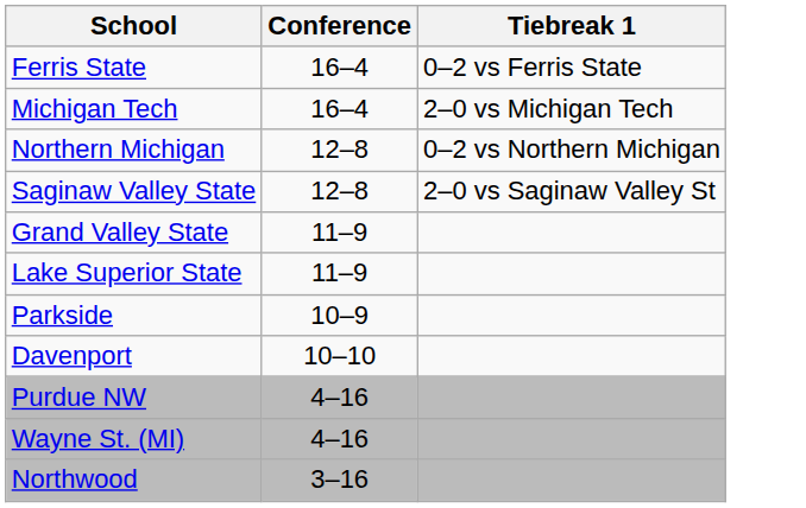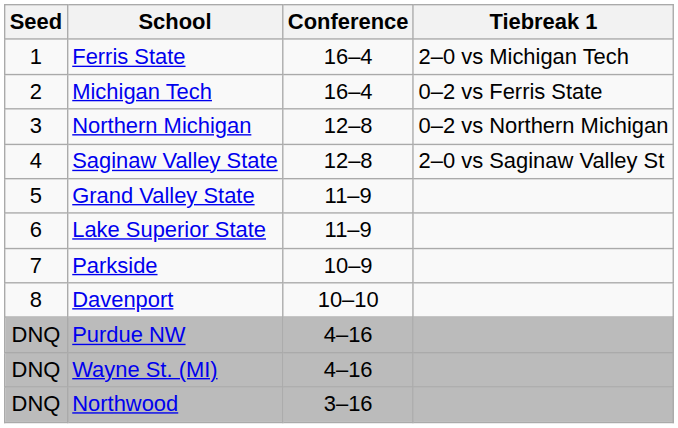+ column: Seed | 1 | 2 | 3 | 4 | 5 | 6 | 7 | 8 | DNQ | DNQ | DNQ
Ferris State | Tiebreak 1: 0–2 vs Ferris State -> 2–0 vs Michigan Tech
Michigan Tech | Tiebreak 1: 2–0 vs Michigan Tech -> 0–2 vs Ferris State
